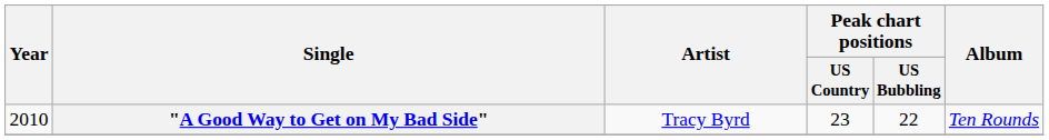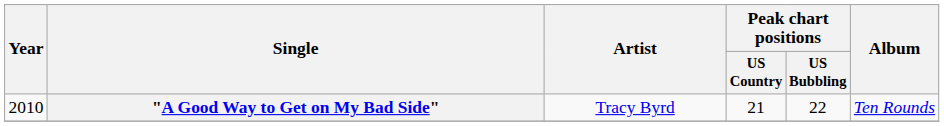"A Good Way to Get on My Bad Side" | Peak chart positions / US Country: 23 -> 21
